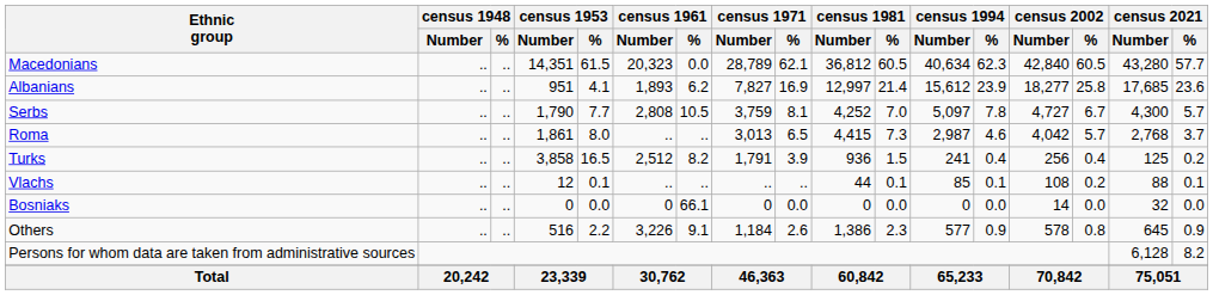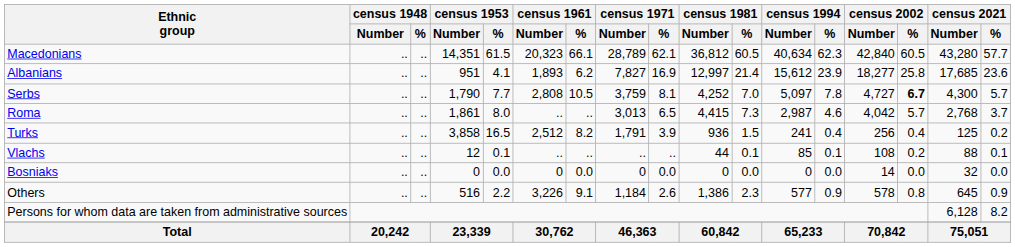Macedonians | census 1961 / %: 0.0 -> 66.1
Serbs | census 2002 / %: normal -> bold
Bosniaks | census 1961 / %: 66.1 -> 0.0
